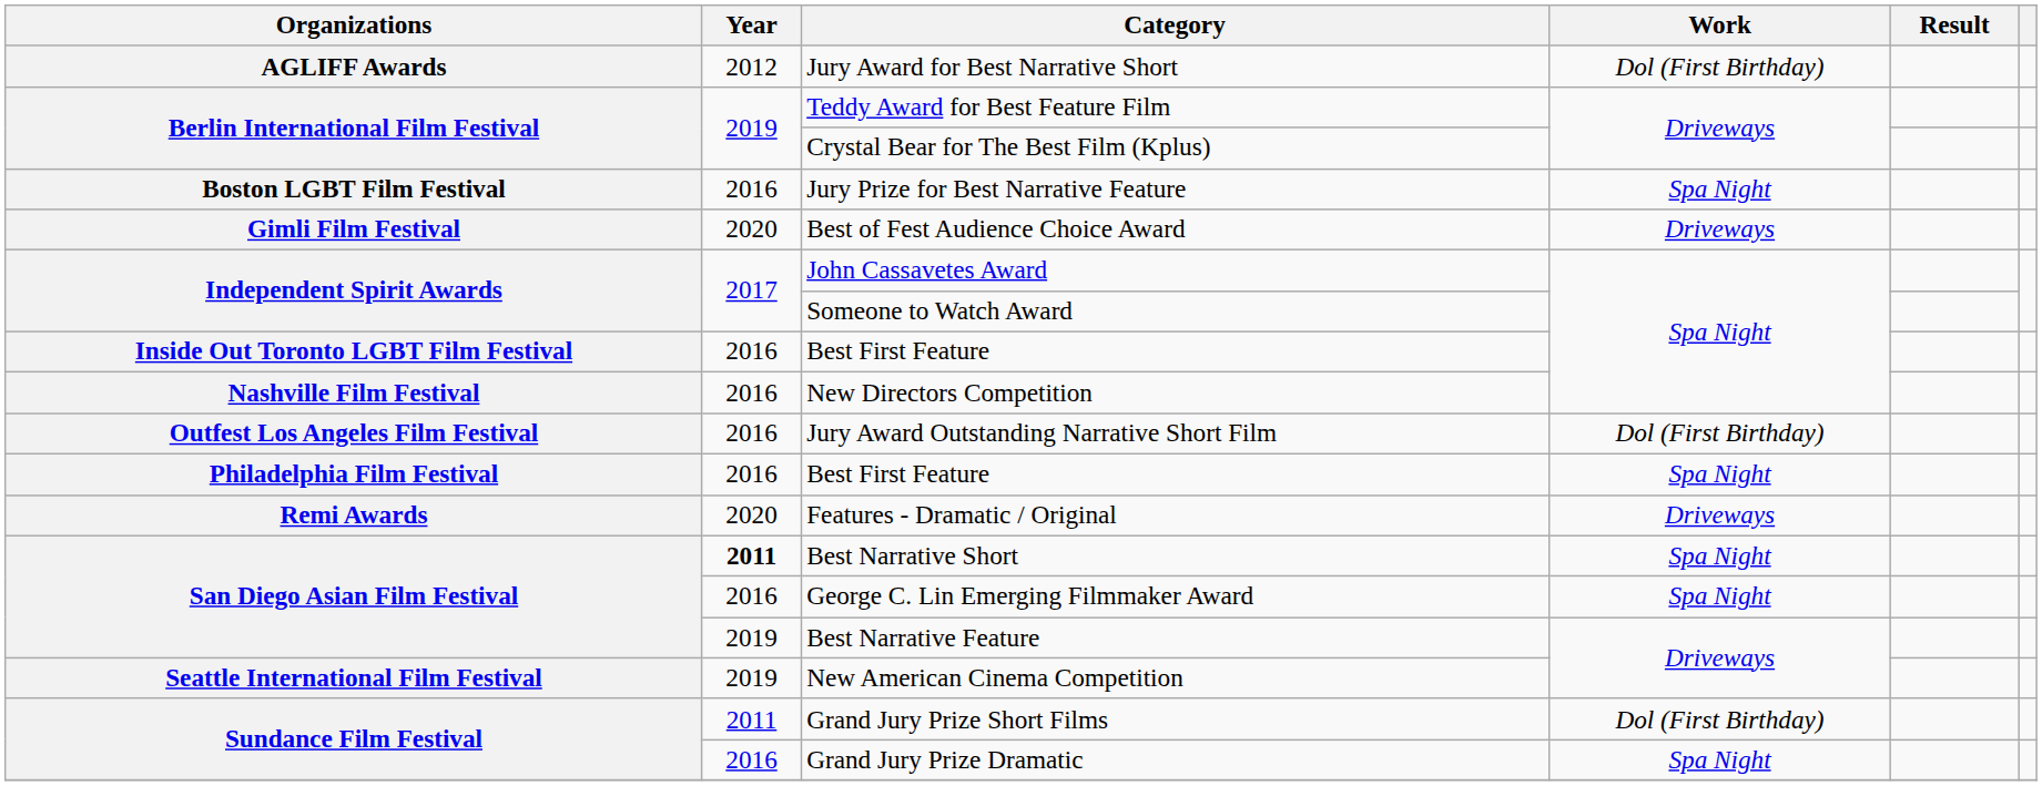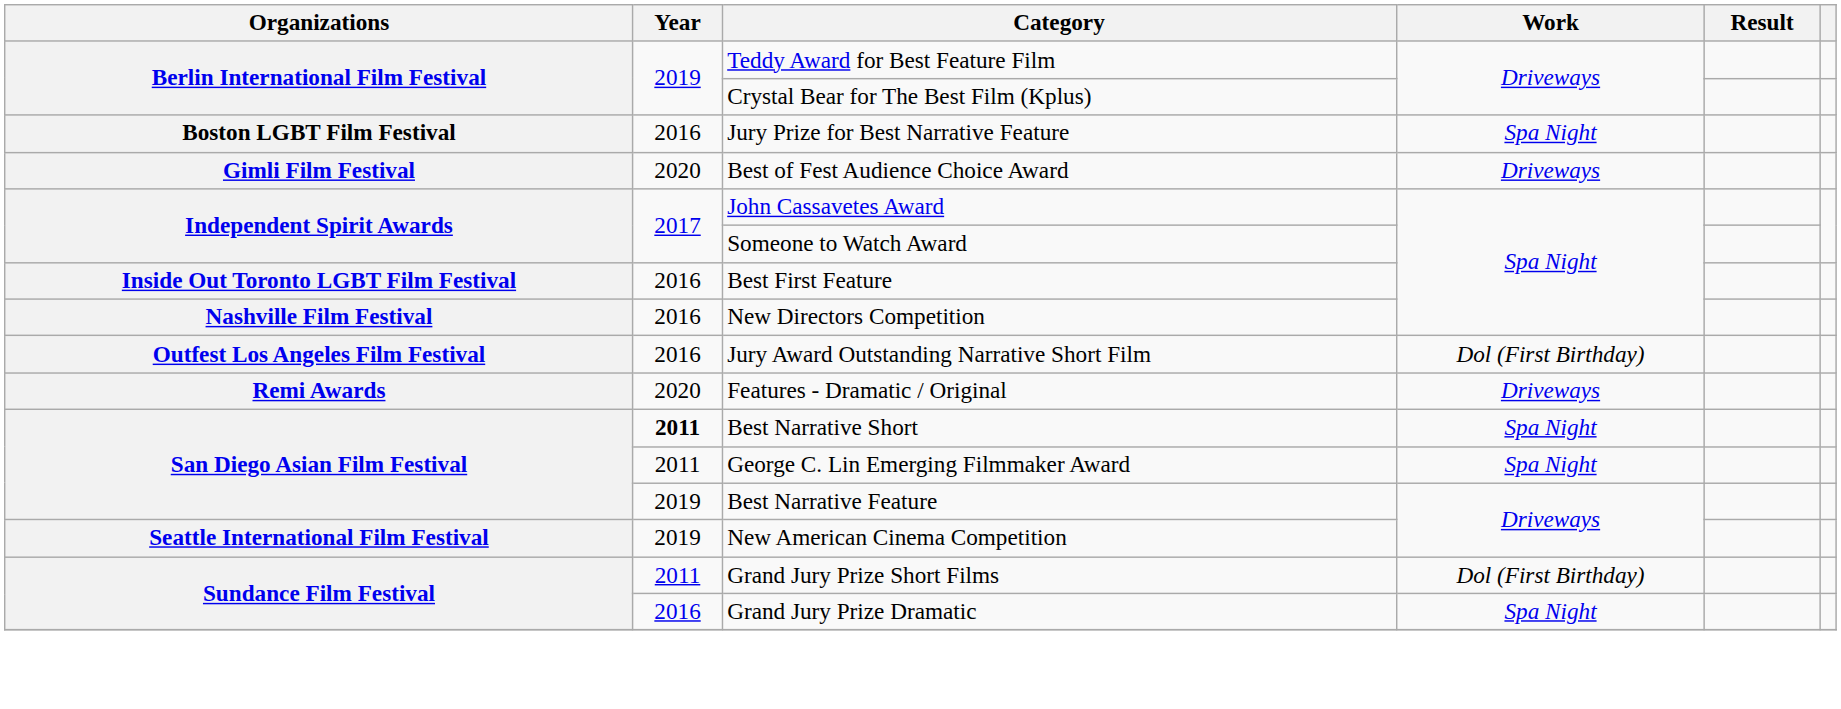- row: AGLIFF Awards | 2012 | Jury Award for Best Narrative Short | Dol (First Birthday)
- row: Philadelphia Film Festival | 2016 | Best First Feature | Spa Night
George C. Lin Emerging Filmmaker Award | Year: 2016 -> 2011
